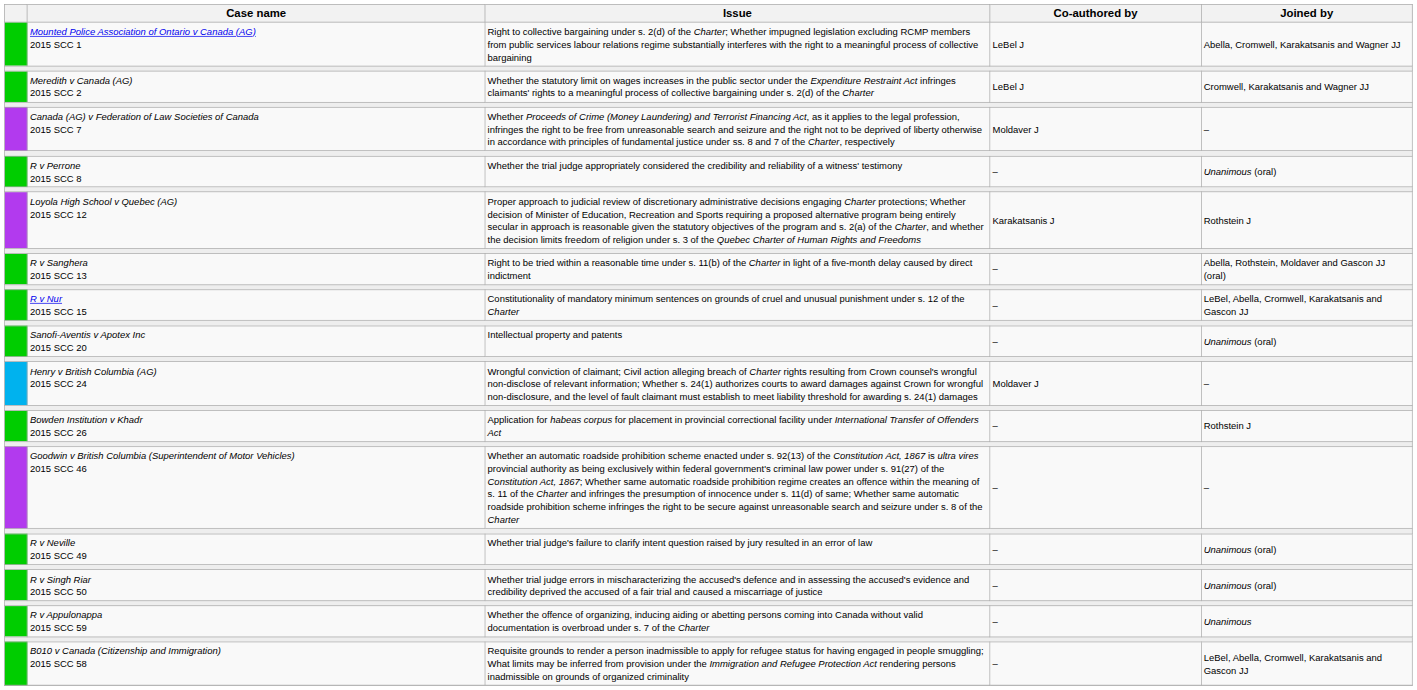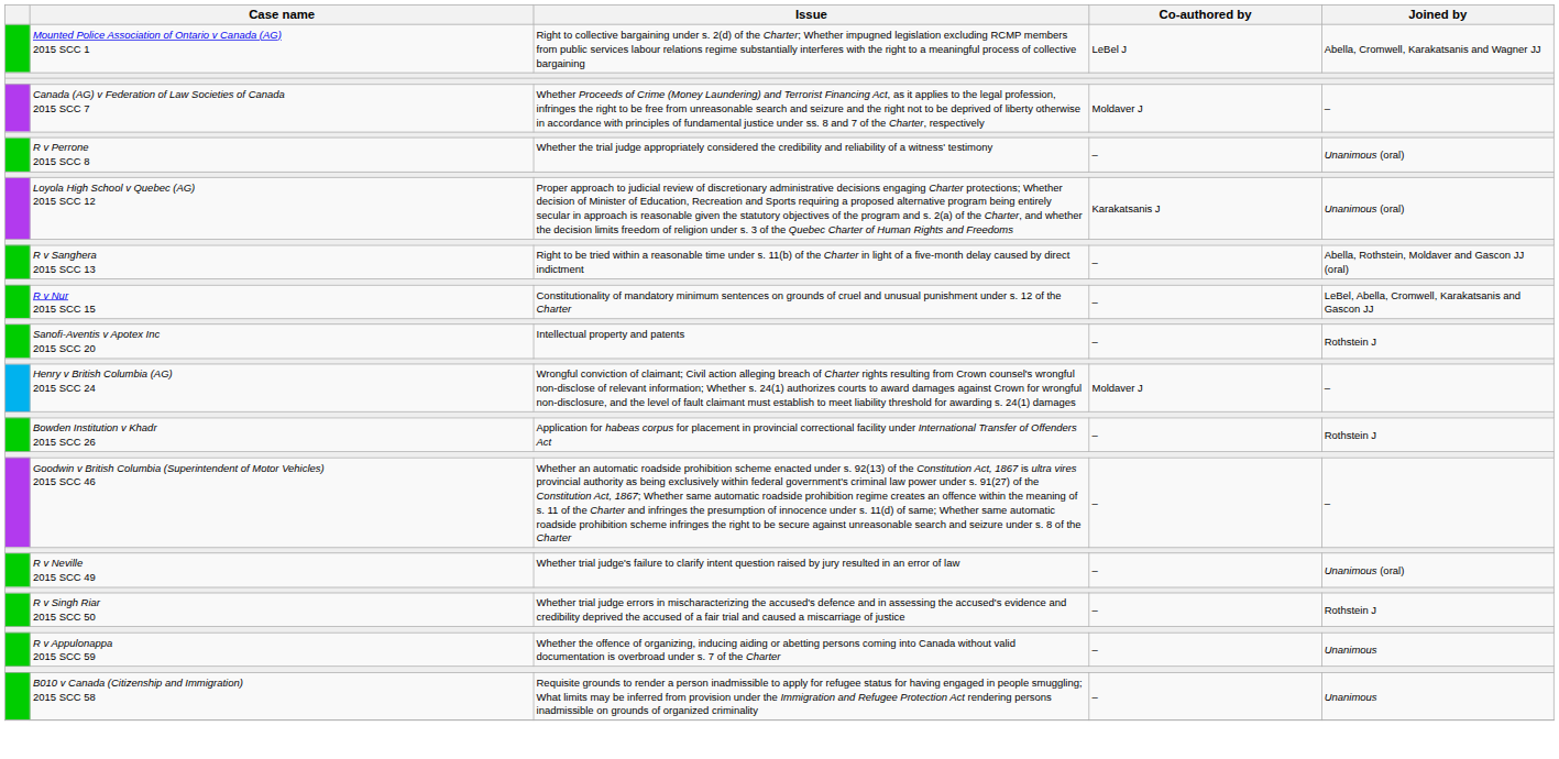- row: Meredith v Canada (AG) 2015 SCC 2 | Whether the statutory limit on wages increases in the public sector under the Expenditure Restraint Act infringes claimants' rights to a meaningful process of collective bargaining under s. 2(d) of the Charter | LeBel J | Cromwell, Karakatsanis and Wagner JJ
Loyola High School v Quebec (AG) 2015 SCC 12 | Joined by: Rothstein J -> Unanimous (oral)
Sanofi-Aventis v Apotex Inc 2015 SCC 20 | Joined by: Unanimous (oral) -> Rothstein J
R v Singh Riar 2015 SCC 50 | Joined by: Unanimous (oral) -> Rothstein J
B010 v Canada (Citizenship and Immigration) 2015 SCC 58 | Joined by: LeBel, Abella, Cromwell, Karakatsanis and Gascon JJ -> Unanimous
